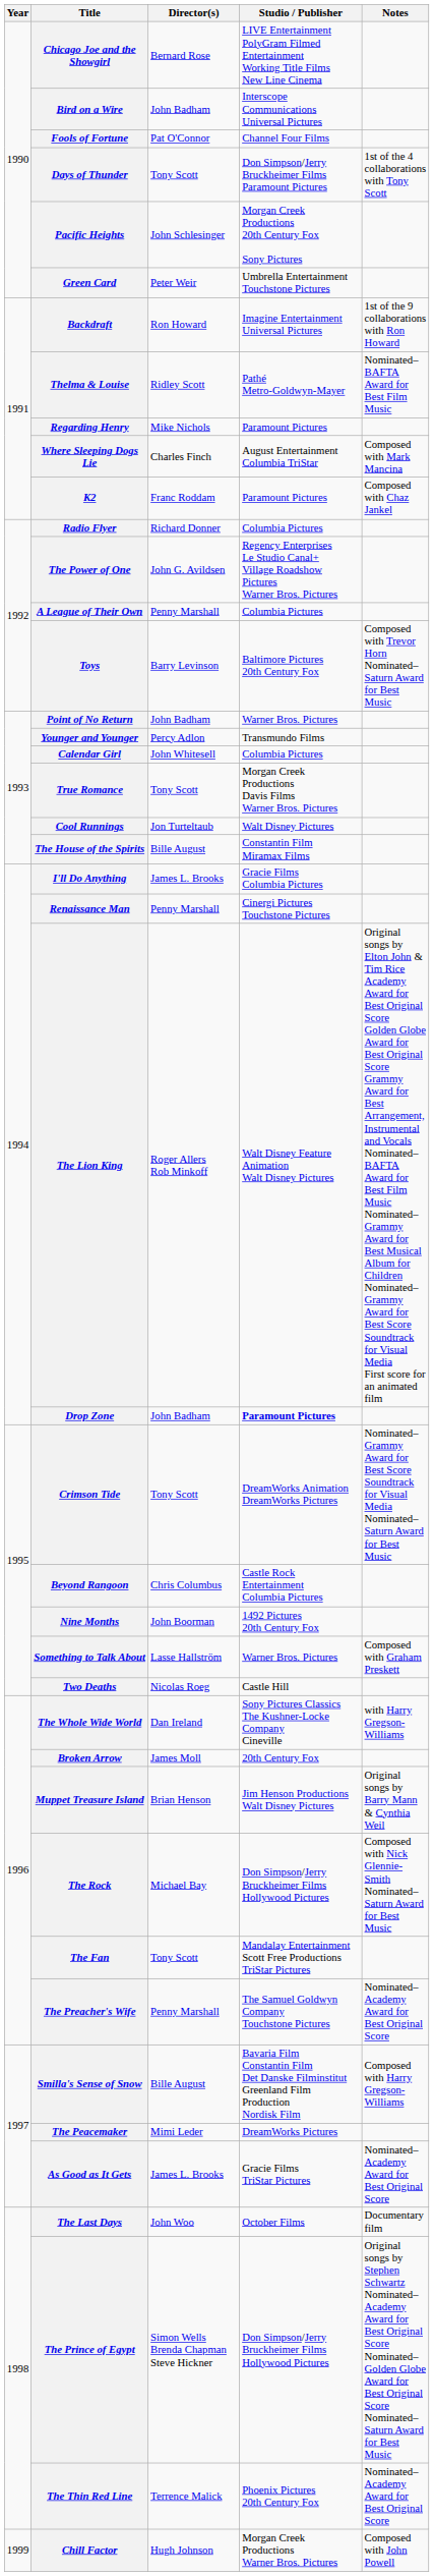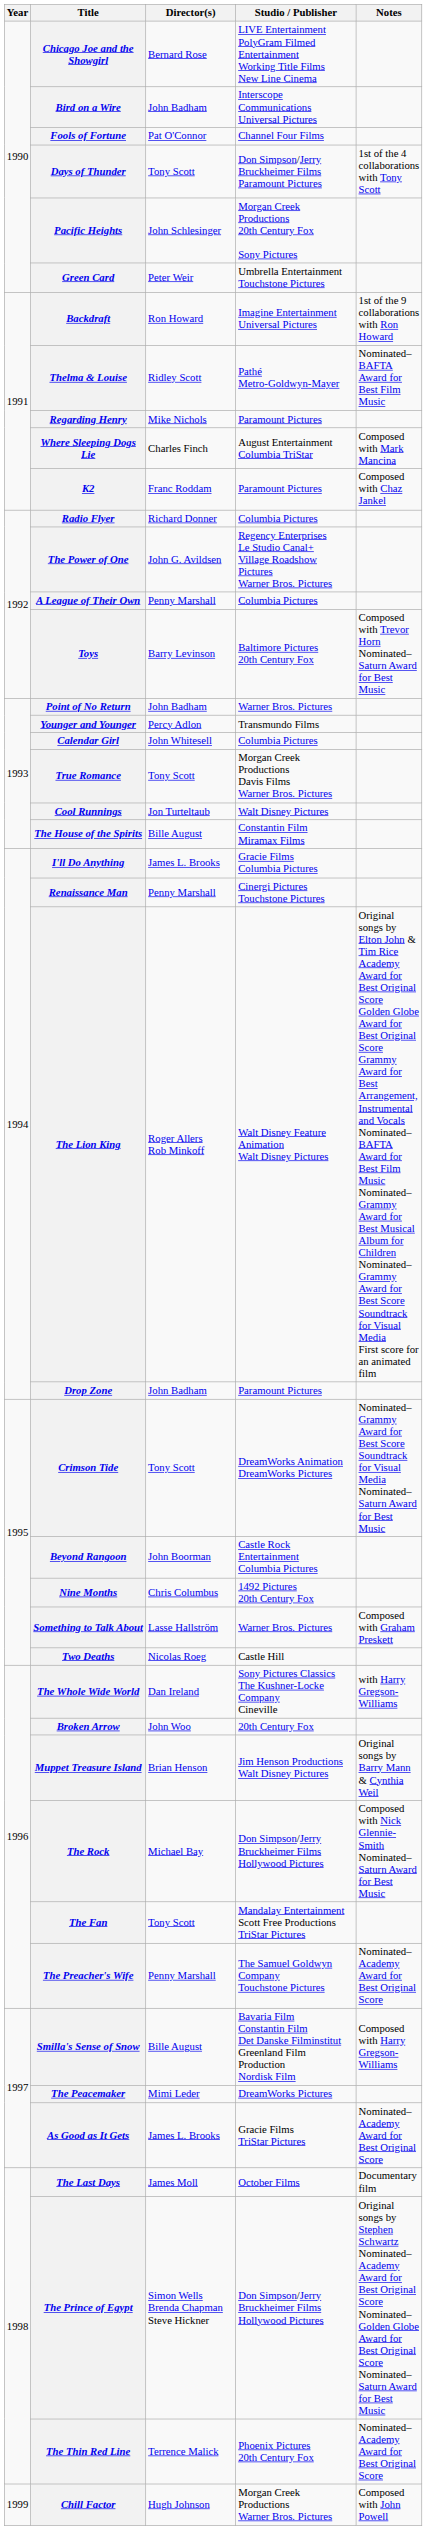Drop Zone | Studio / Publisher: bold -> normal
Beyond Rangoon | Director(s): Chris Columbus -> John Boorman
Nine Months | Director(s): John Boorman -> Chris Columbus
Broken Arrow | Director(s): James Moll -> John Woo
The Last Days | Director(s): John Woo -> James Moll
